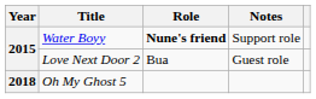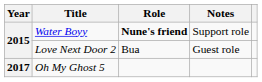Oh My Ghost 5 | Year: 2018 -> 2017
